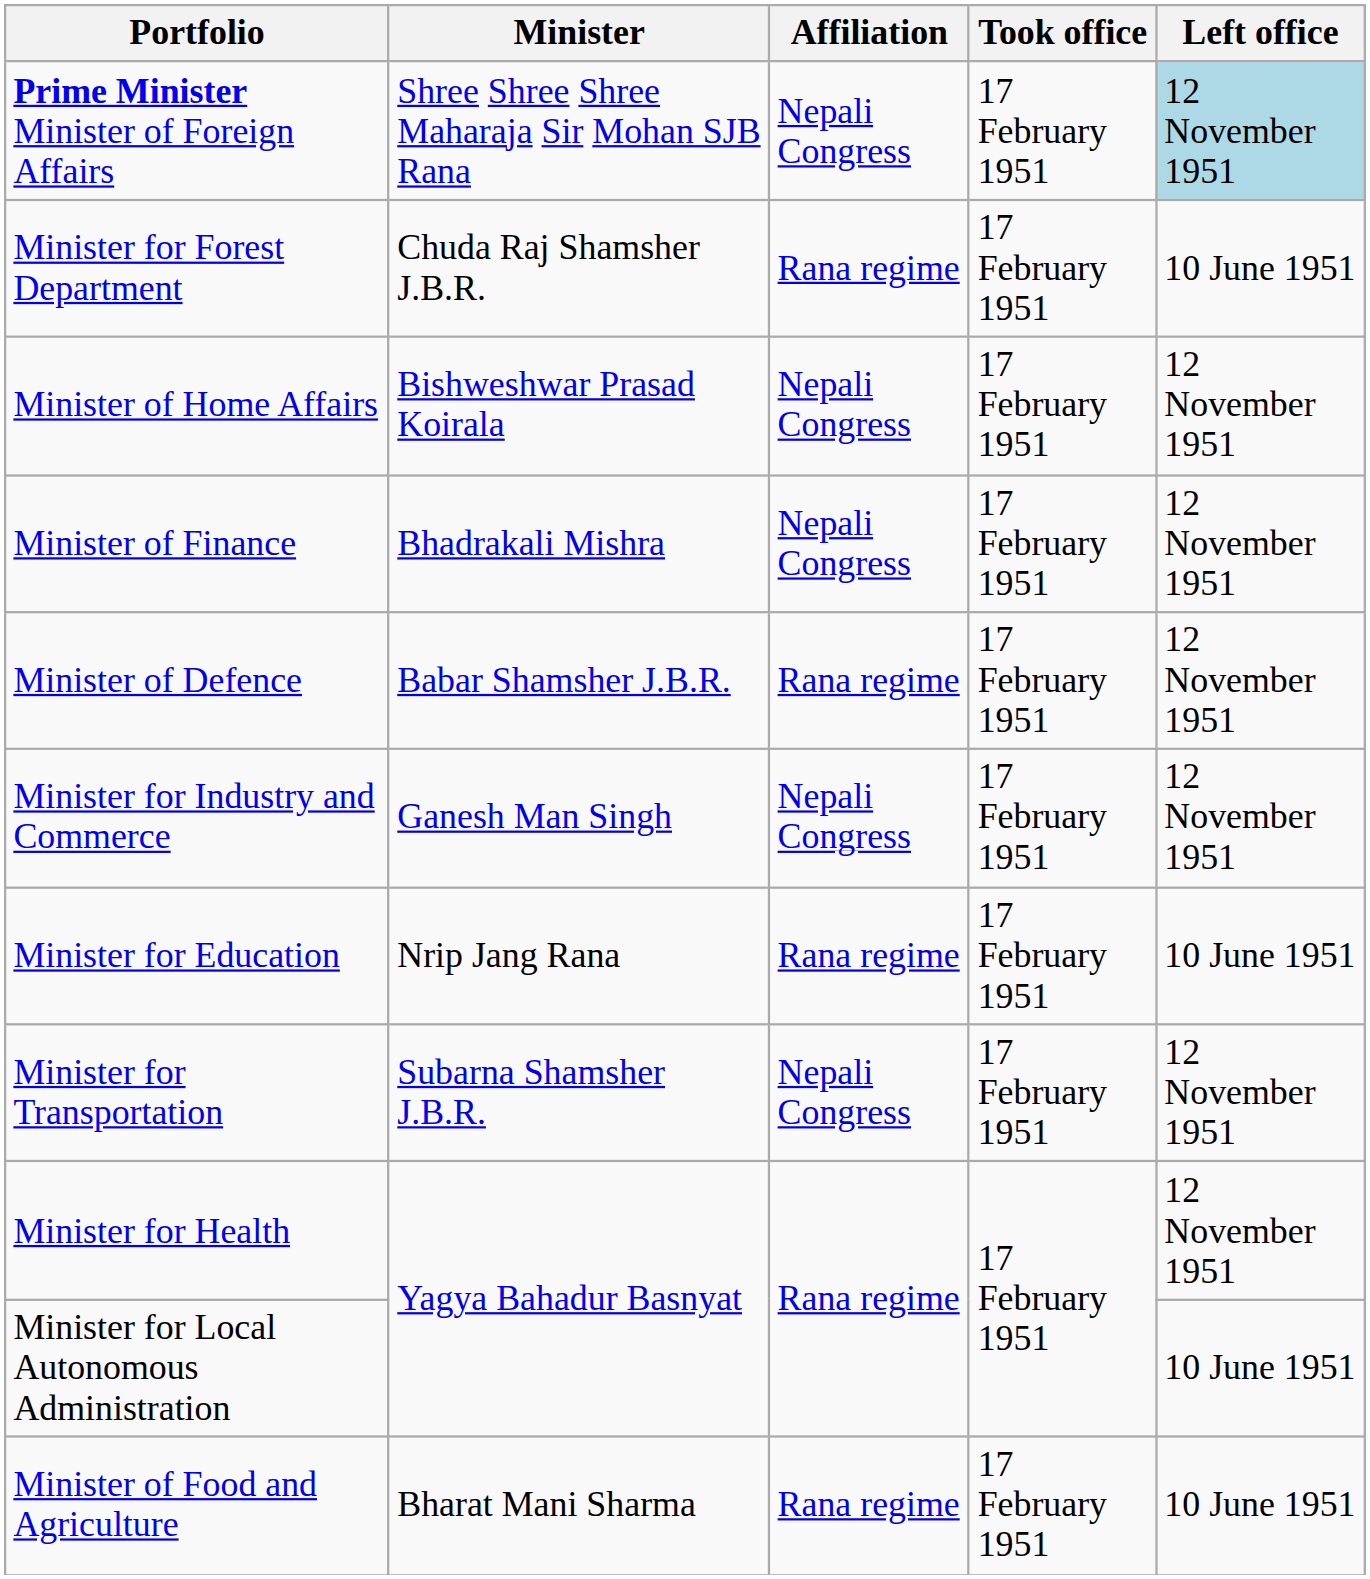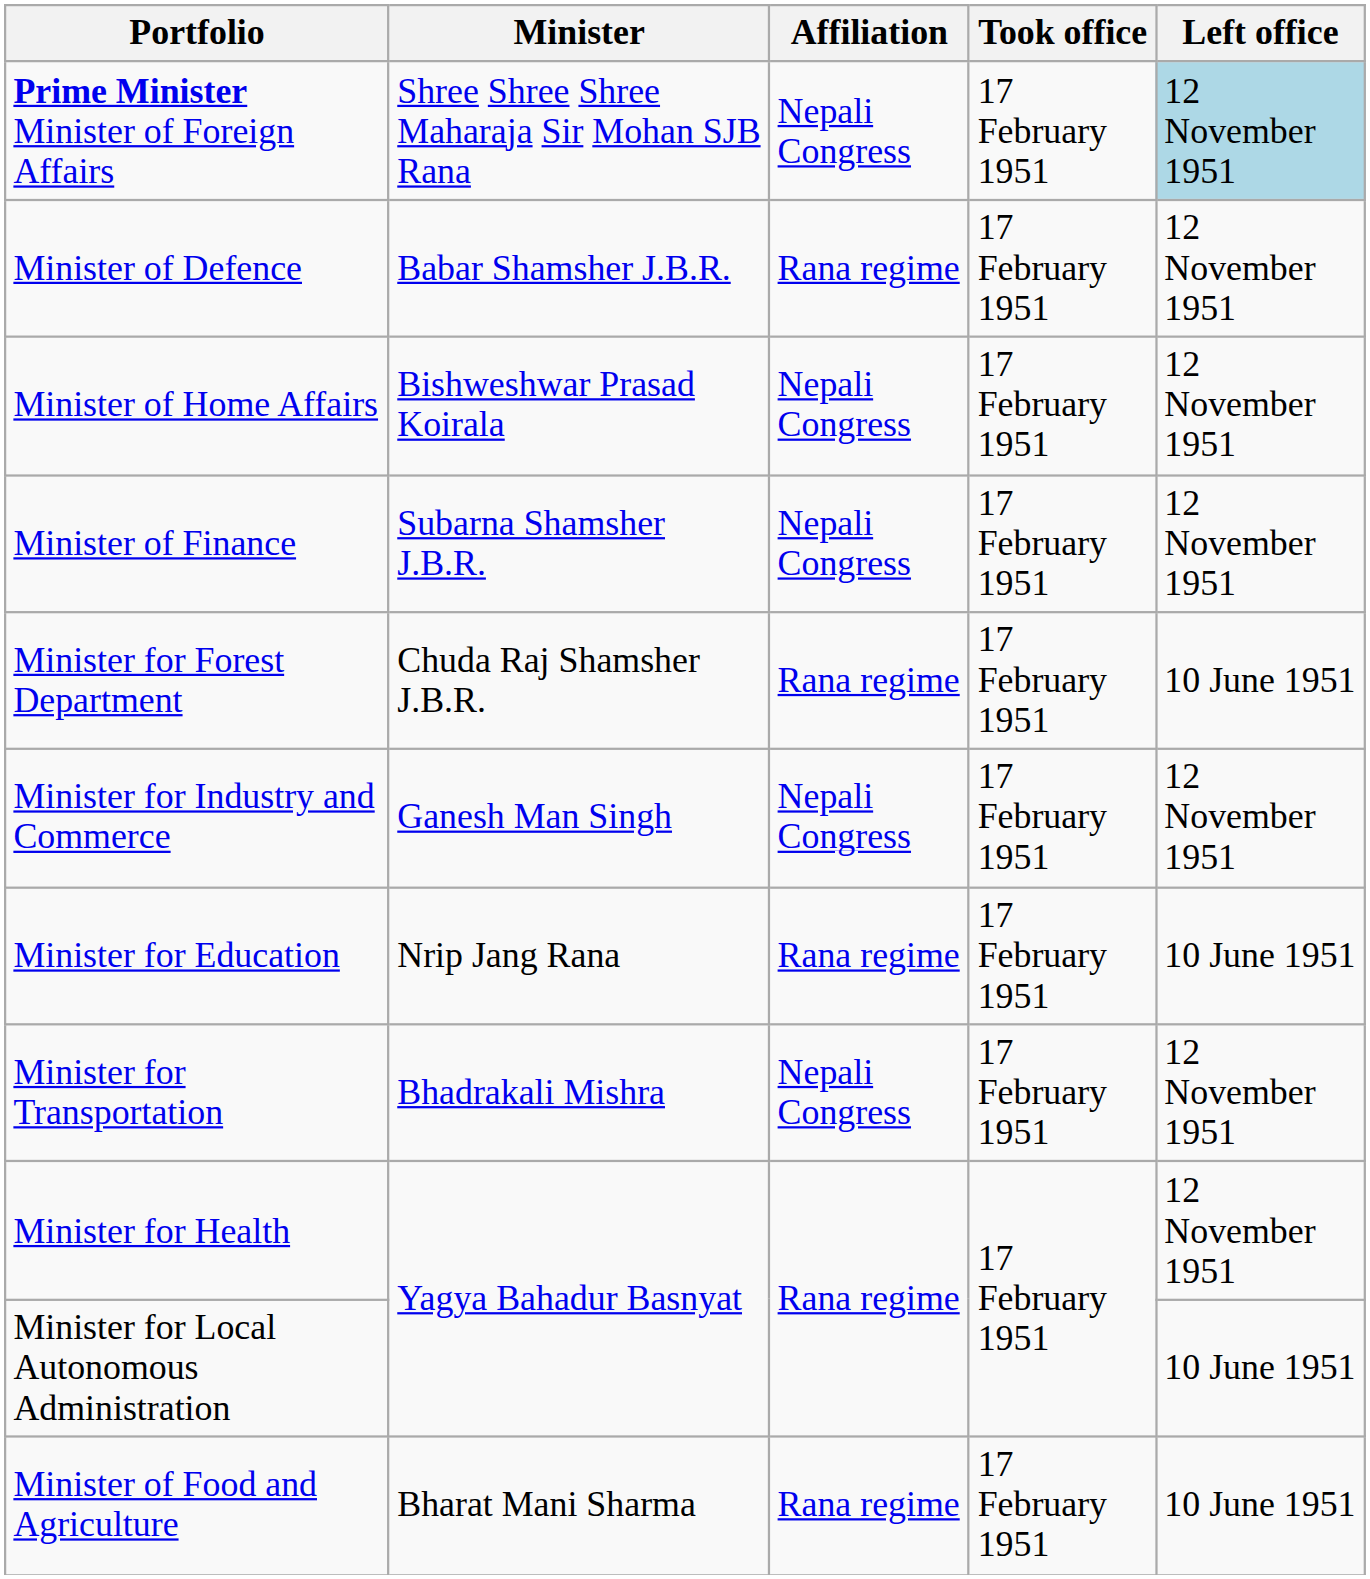rows swapped: Minister of Defence <-> Minister for Forest Department
Minister of Finance | Minister: Bhadrakali Mishra -> Subarna Shamsher J.B.R.
Minister for Transportation | Minister: Subarna Shamsher J.B.R. -> Bhadrakali Mishra
